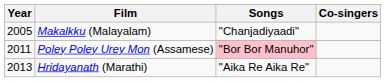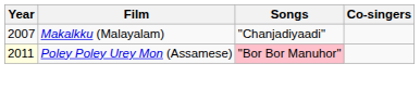Makalkku (Malayalam) | Year: 2005 -> 2007
Poley Poley Urey Mon (Assamese) | Year: no background -> lightyellow background
- row: 2013 | Hridayanath (Marathi) | "Aika Re Aika Re"
